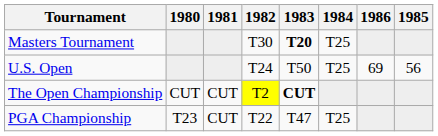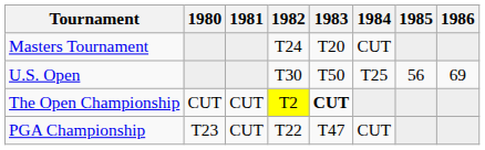columns swapped: 1985 <-> 1986
Masters Tournament | 1982: T30 -> T24
Masters Tournament | 1983: bold -> normal
Masters Tournament | 1984: T25 -> CUT
U.S. Open | 1982: T24 -> T30
PGA Championship | 1984: T25 -> CUT
